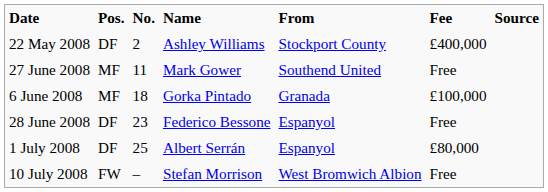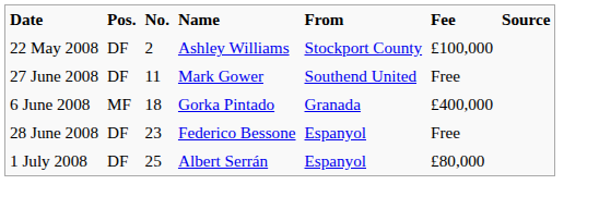22 May 2008 | Fee: £400,000 -> £100,000
27 June 2008 | Pos.: MF -> DF
6 June 2008 | Fee: £100,000 -> £400,000
- row: 10 July 2008 | FW | – | Stefan Morrison | West Bromwich Albion | Free
